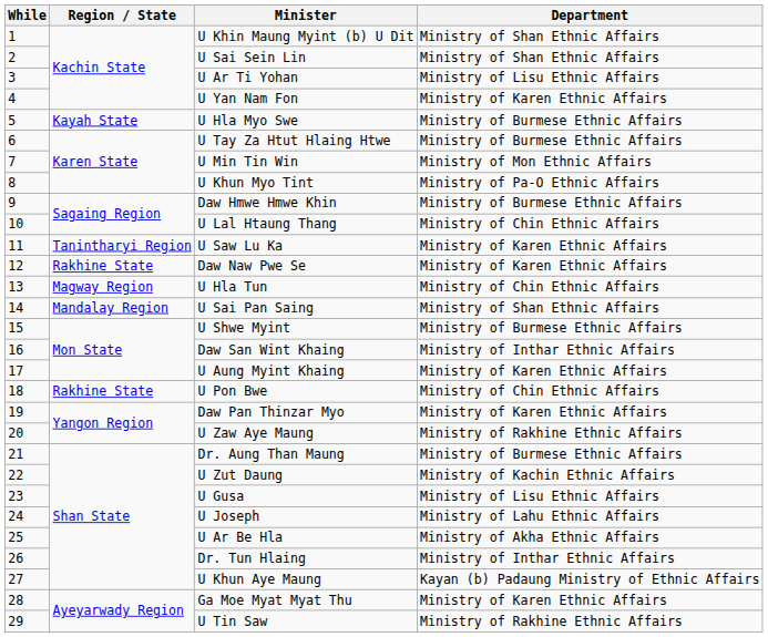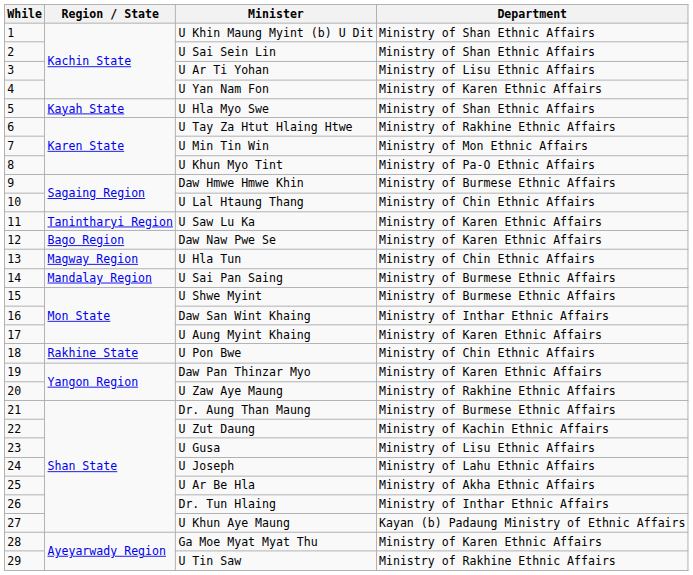U Hla Myo Swe | Department: Ministry of Burmese Ethnic Affairs -> Ministry of Shan Ethnic Affairs
U Tay Za Htut Hlaing Htwe | Department: Ministry of Burmese Ethnic Affairs -> Ministry of Rakhine Ethnic Affairs
Daw Naw Pwe Se | Region / State: Rakhine State -> Bago Region
U Sai Pan Saing | Department: Ministry of Shan Ethnic Affairs -> Ministry of Burmese Ethnic Affairs
